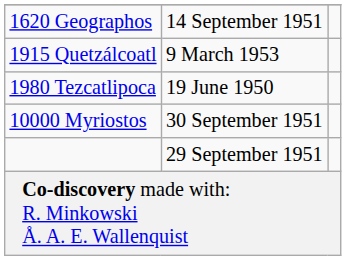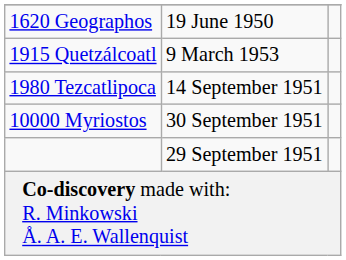1620 Geographos | column 2: 14 September 1951 -> 19 June 1950
1980 Tezcatlipoca | column 2: 19 June 1950 -> 14 September 1951
